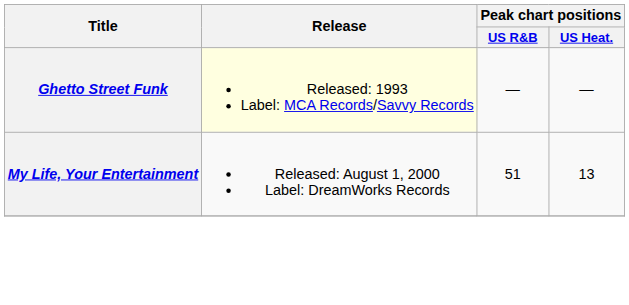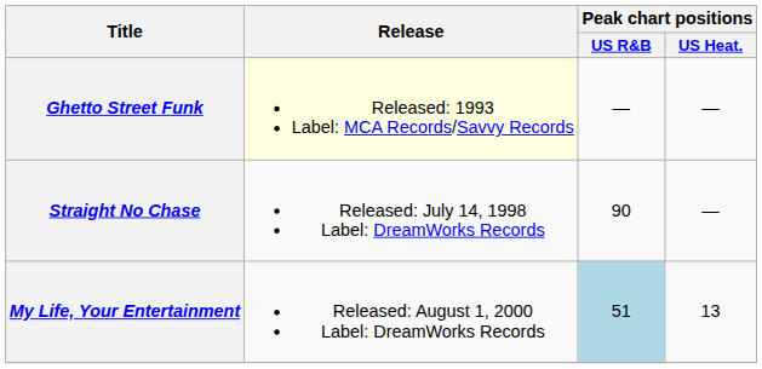+ row: Straight No Chase | Released: July 14, 1998 Label: DreamWorks Records | 90 | —
My Life, Your Entertainment | Peak chart positions / US R&B: no background -> lightblue background
